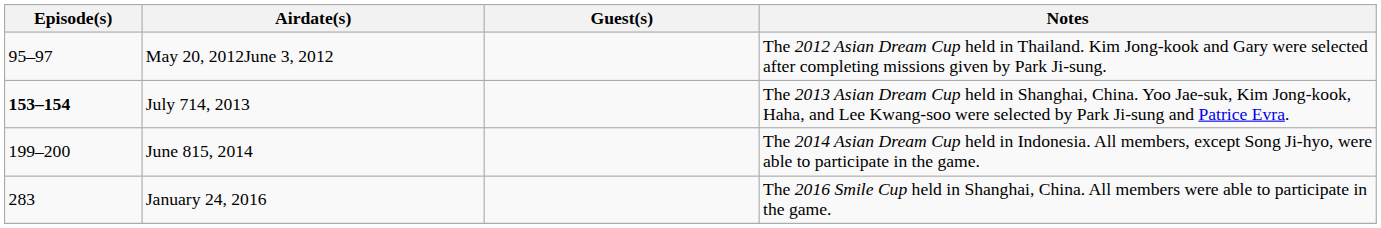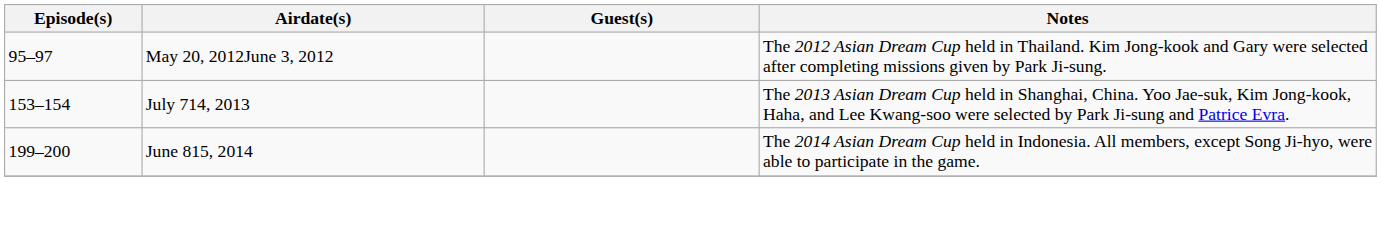July 714, 2013 | Episode(s): bold -> normal
- row: 283 | January 24, 2016 | The 2016 Smile Cup held in Shanghai, China. All members were able to participate in the game.
